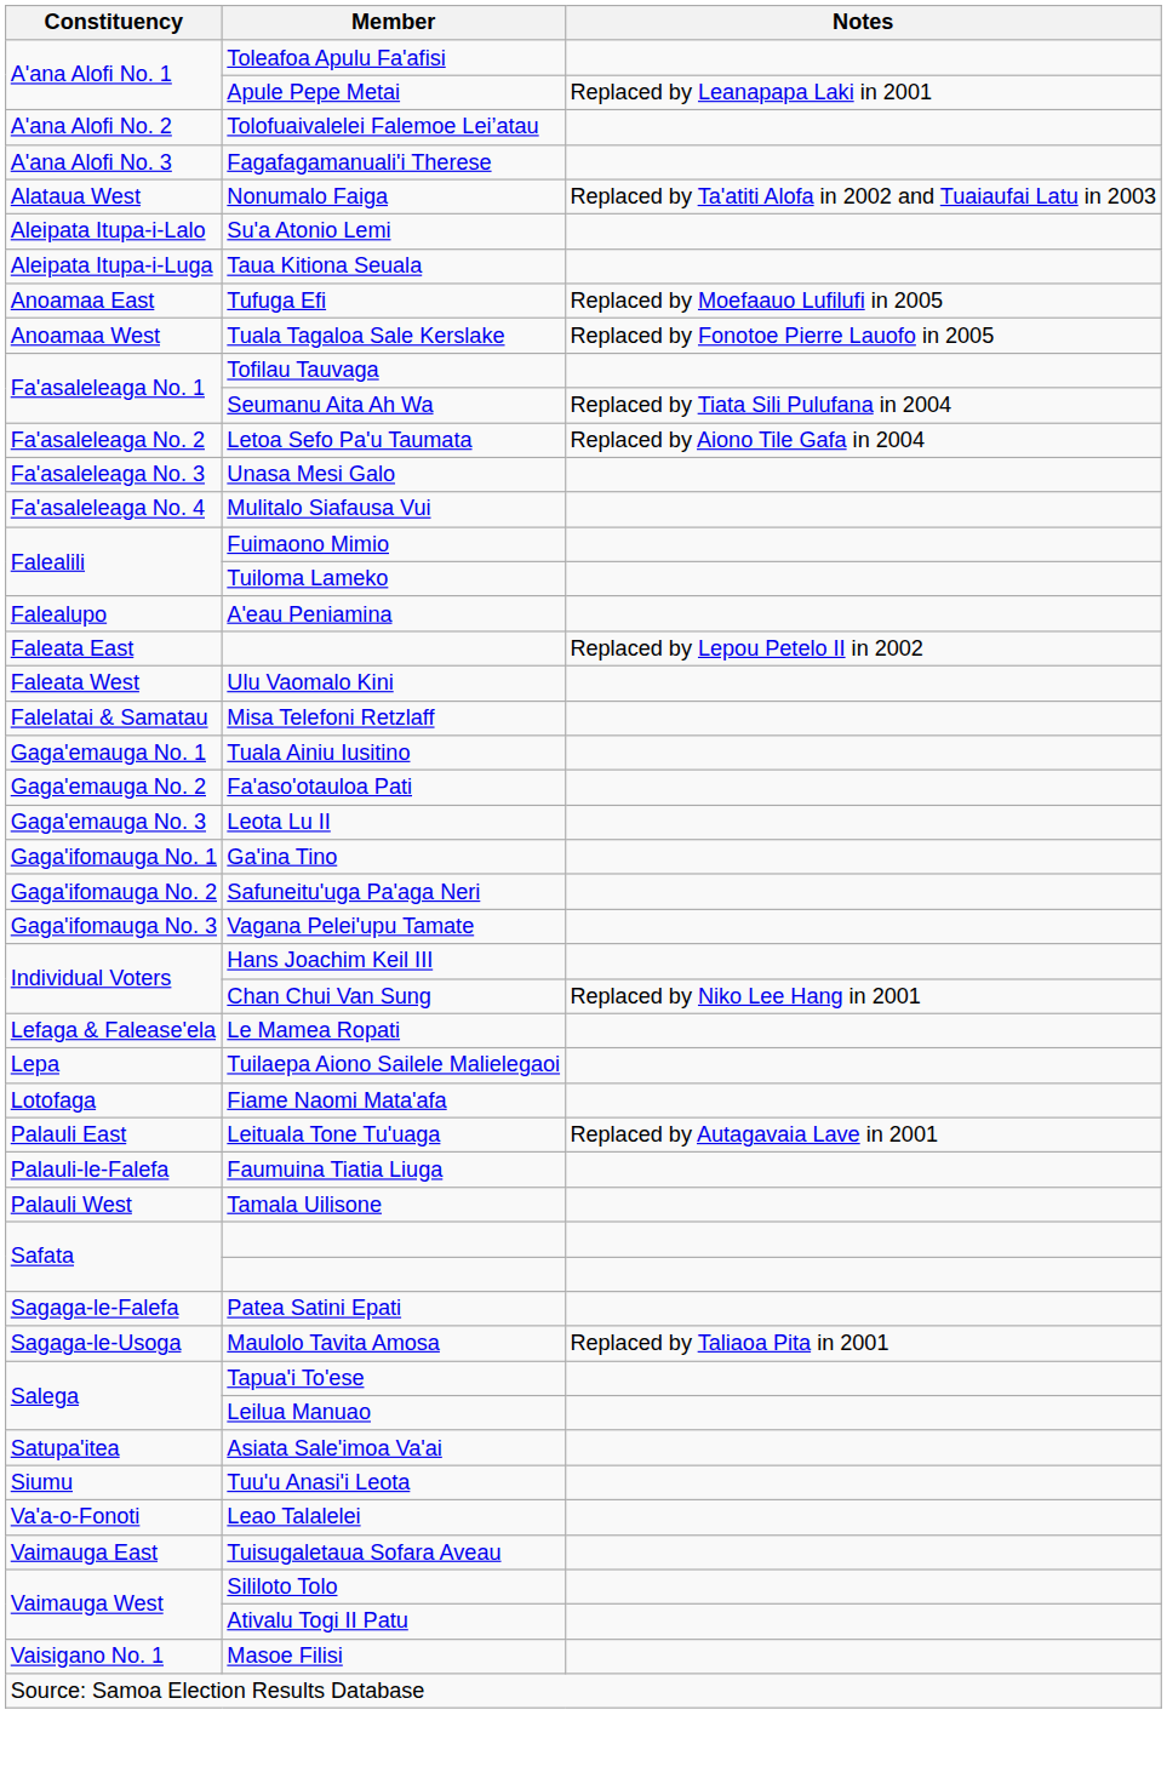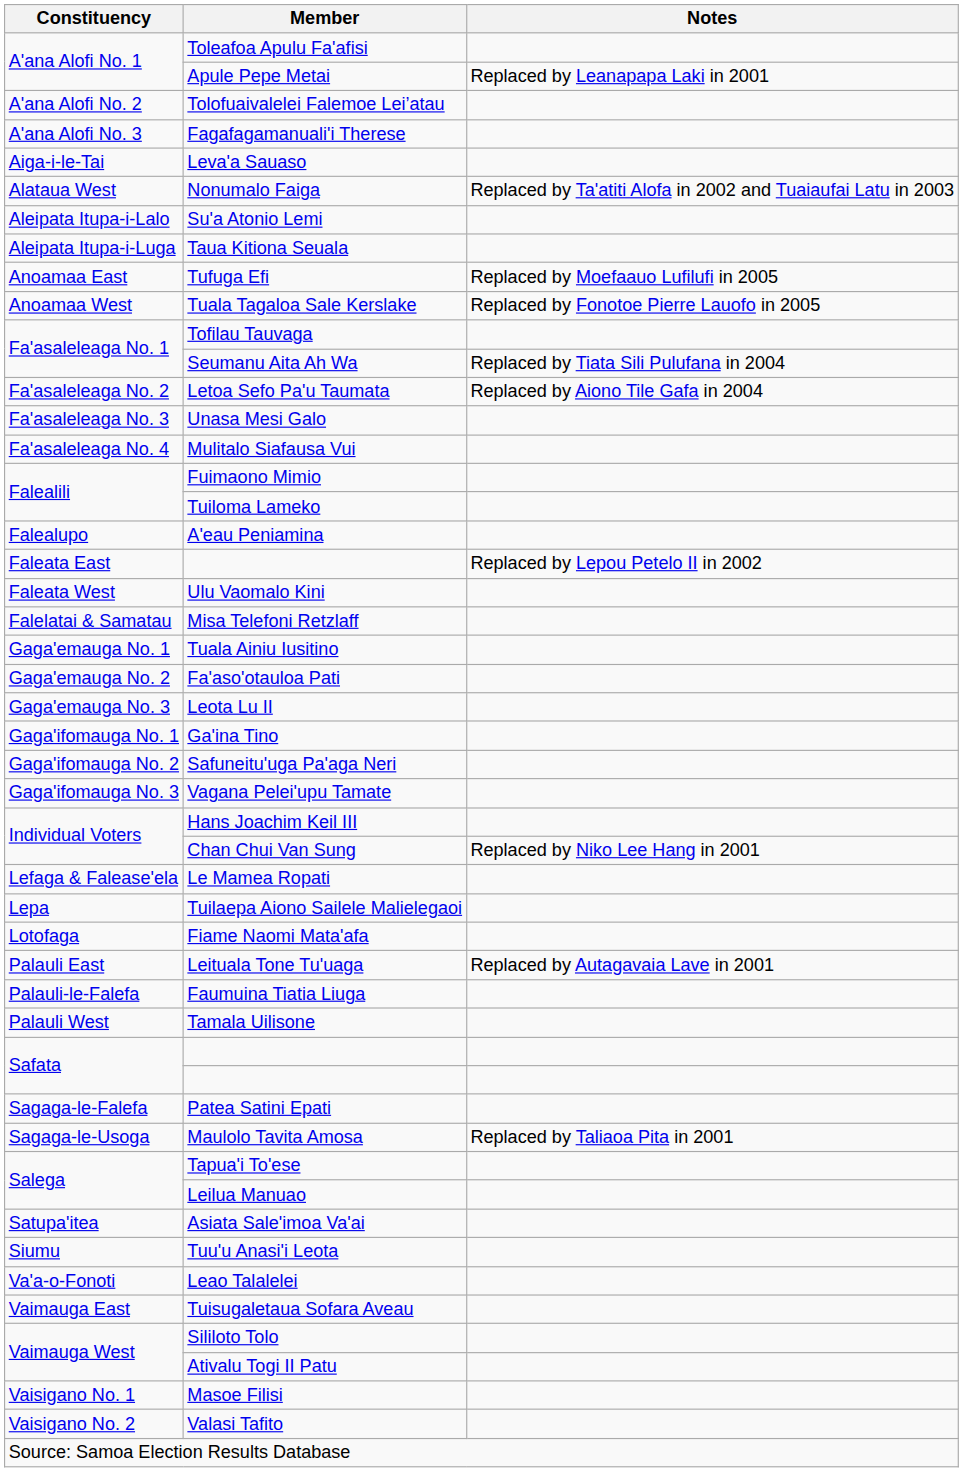+ row: Aiga-i-le-Tai | Leva'a Sauaso
+ row: Vaisigano No. 2 | Valasi Tafito
